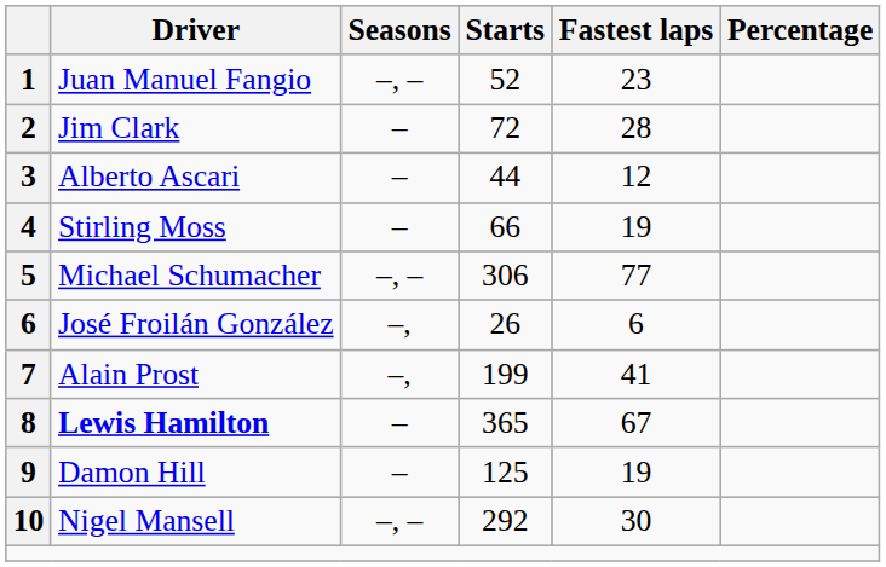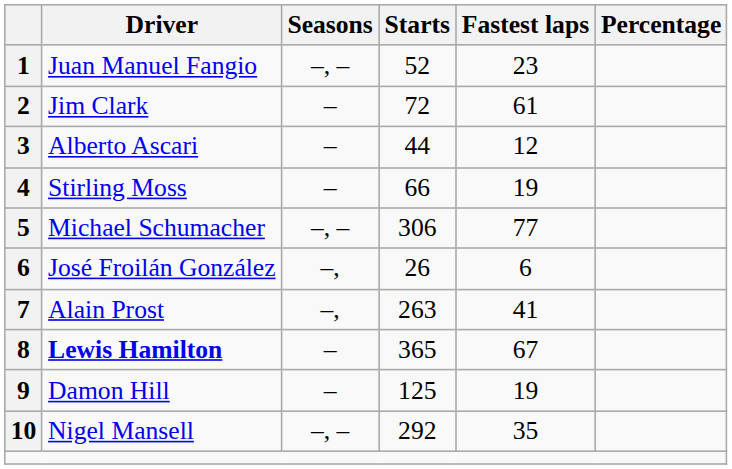Jim Clark | Fastest laps: 28 -> 61
Alain Prost | Starts: 199 -> 263
Nigel Mansell | Fastest laps: 30 -> 35
